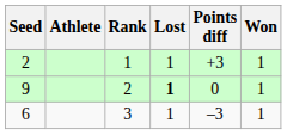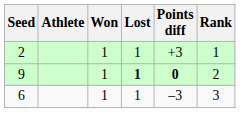columns swapped: Won <-> Rank
9 | Points diff: normal -> bold
